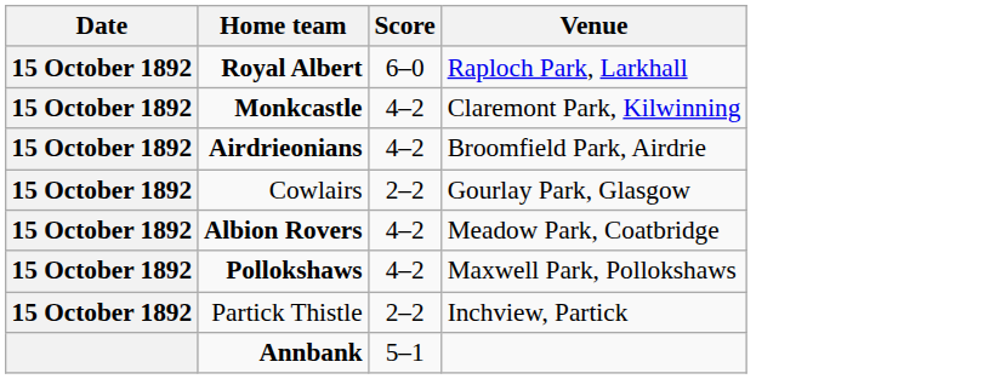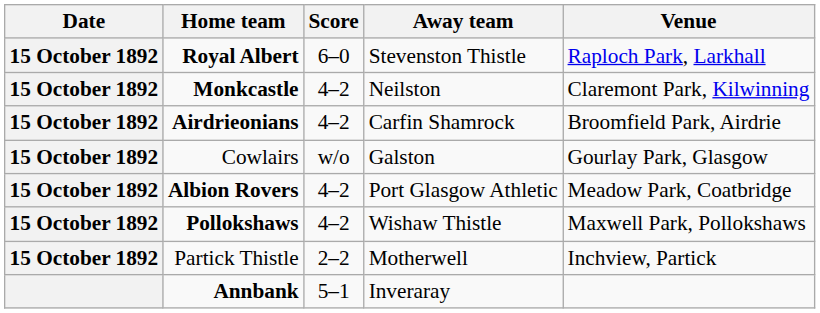+ column: Away team | Stevenston Thistle | Neilston | Carfin Shamrock | Galston | Port Glasgow Athletic | Wishaw Thistle | Motherwell | Inveraray
Cowlairs | Score: 2–2 -> w/o
